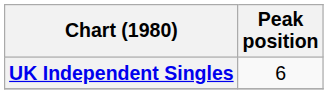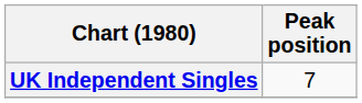UK Independent Singles | Peak position: 6 -> 7
